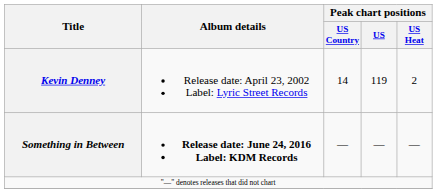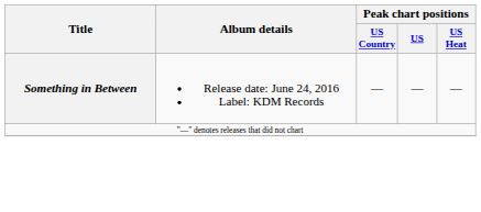- row: Kevin Denney | Release date: April 23, 2002 Label: Lyric Street Records | 14 | 119 | 2
Something in Between | Album details: bold -> normal
